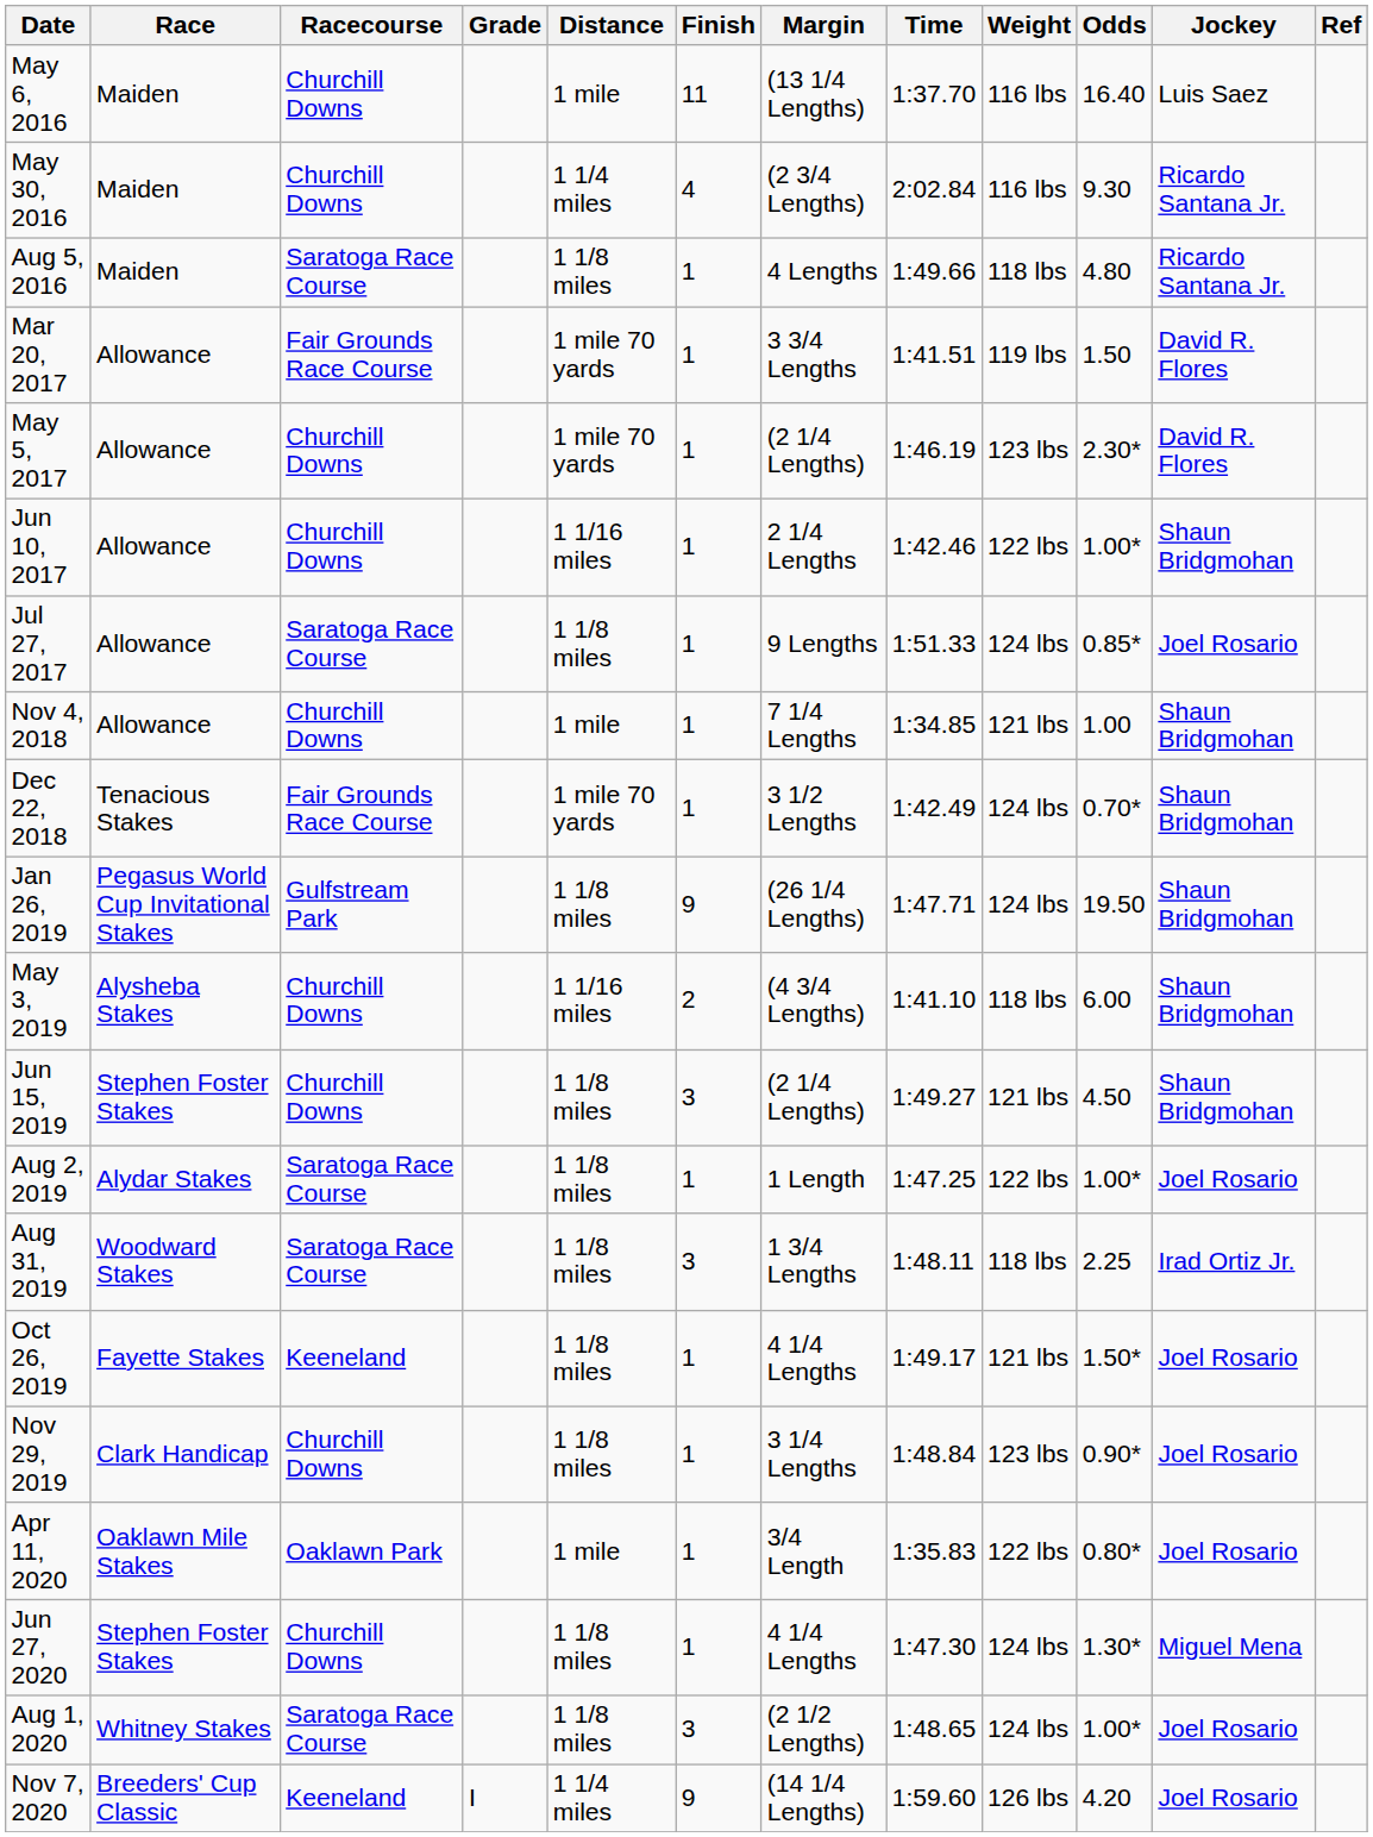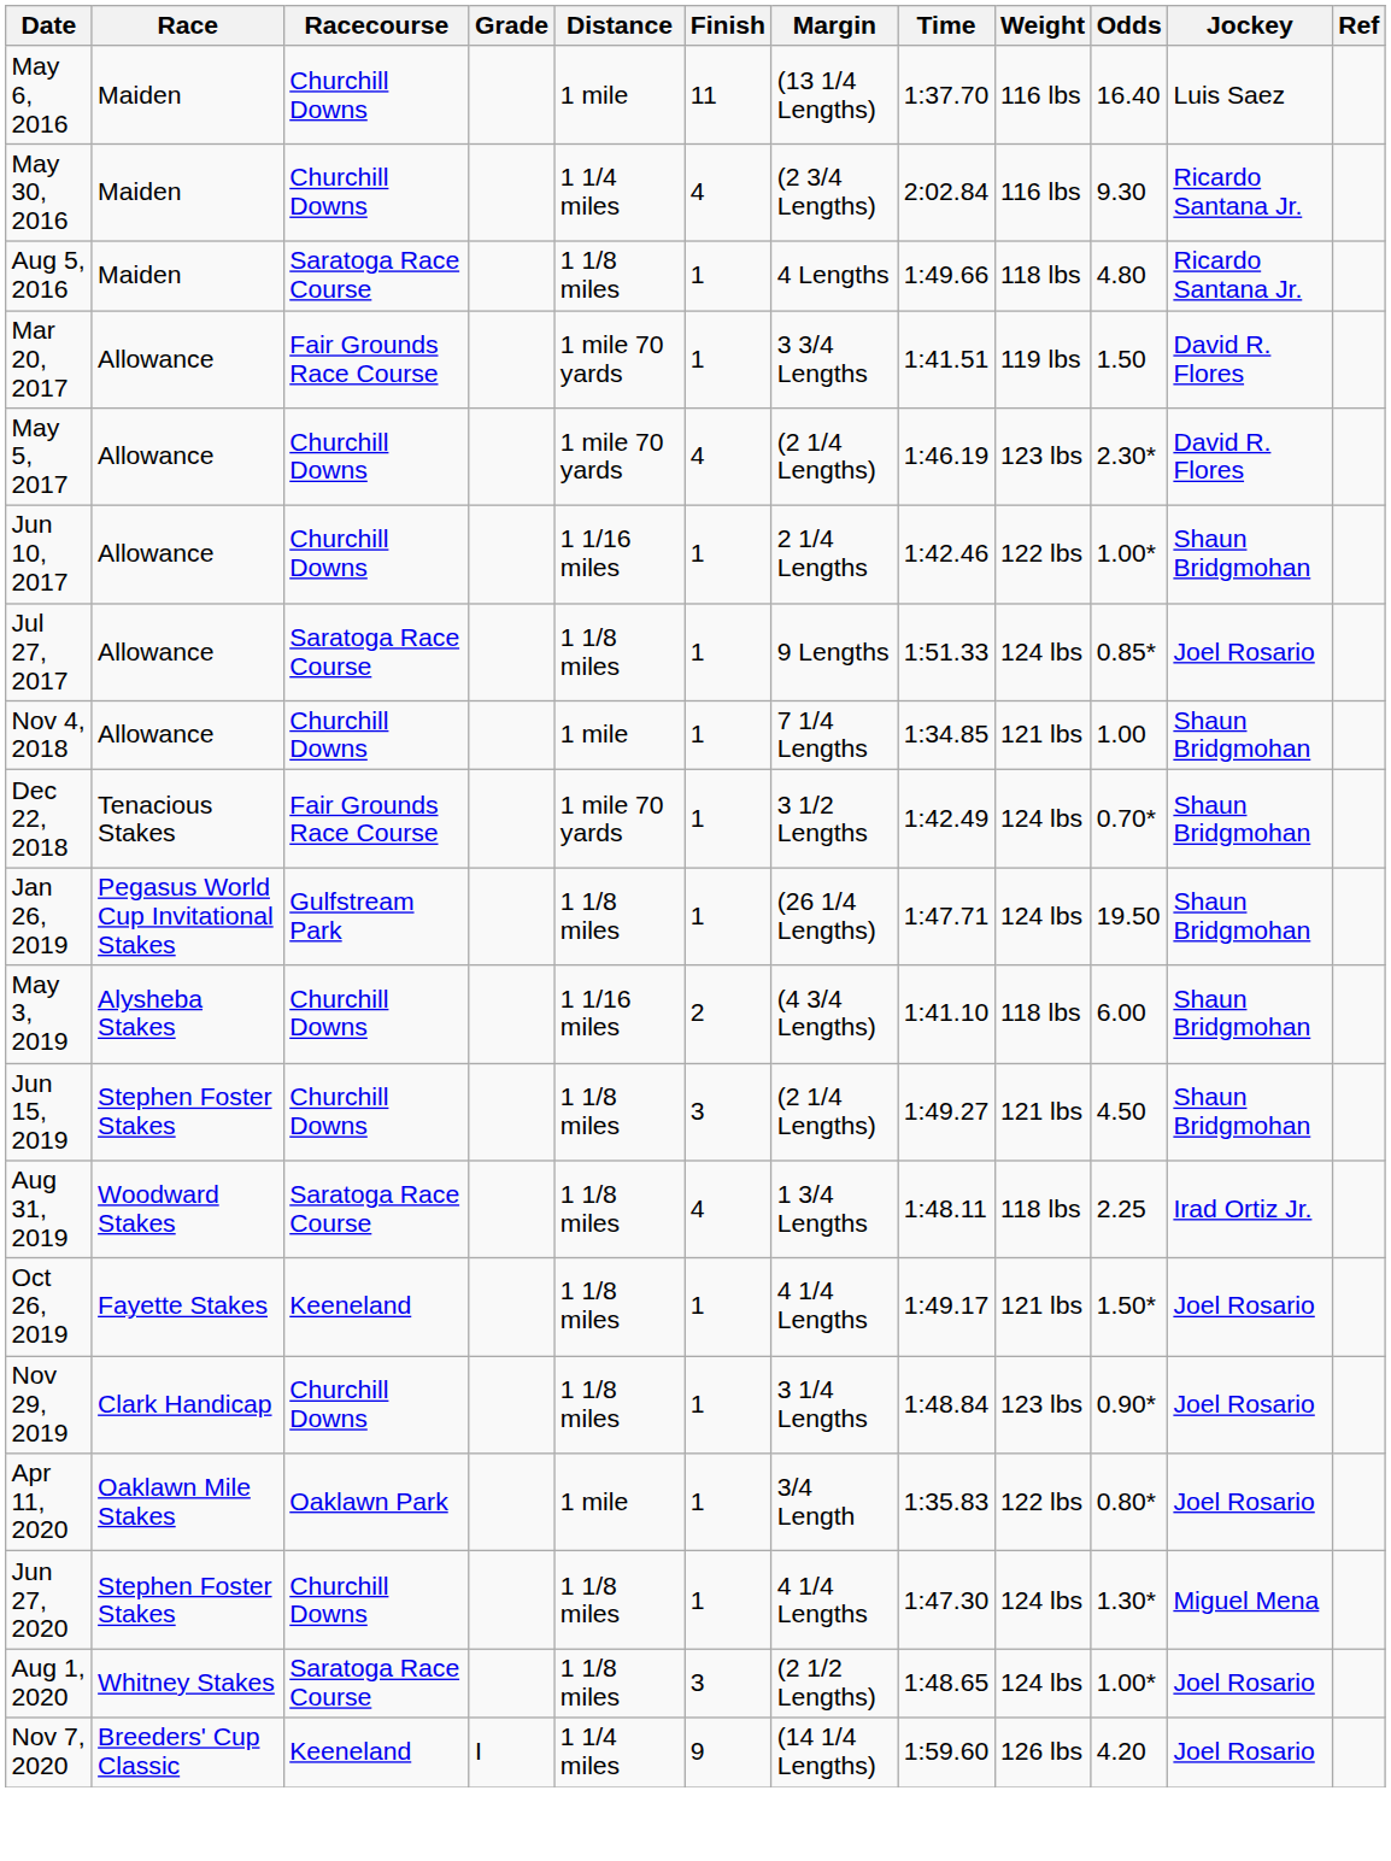May 5, 2017 | Finish: 1 -> 4
Jan 26, 2019 | Finish: 9 -> 1
- row: Aug 2, 2019 | Alydar Stakes | Saratoga Race Course | 1 1/8 miles | 1 | 1 Length | 1:47.25 | 122 lbs | 1.00* | Joel Rosario
Aug 31, 2019 | Finish: 3 -> 4
